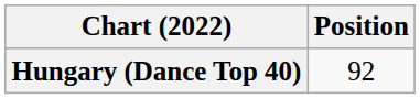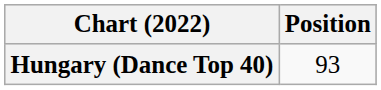Hungary (Dance Top 40) | Position: 92 -> 93
